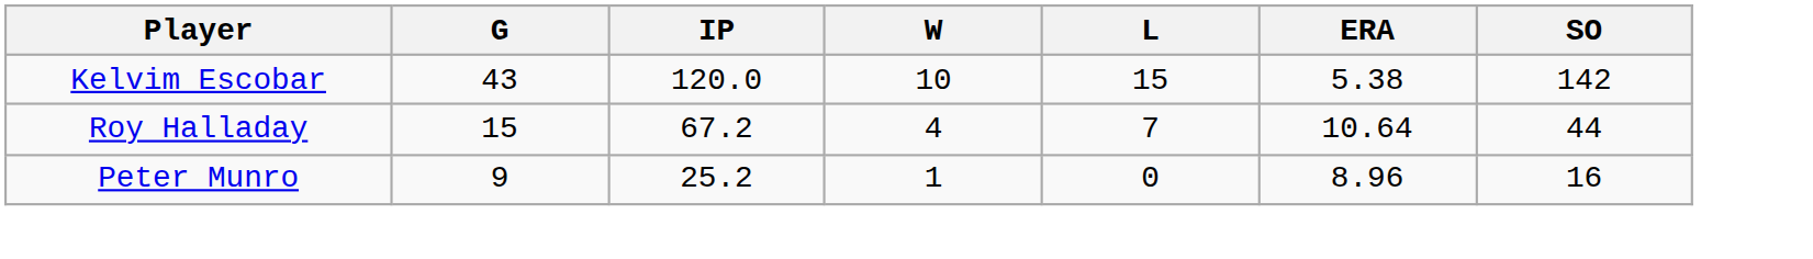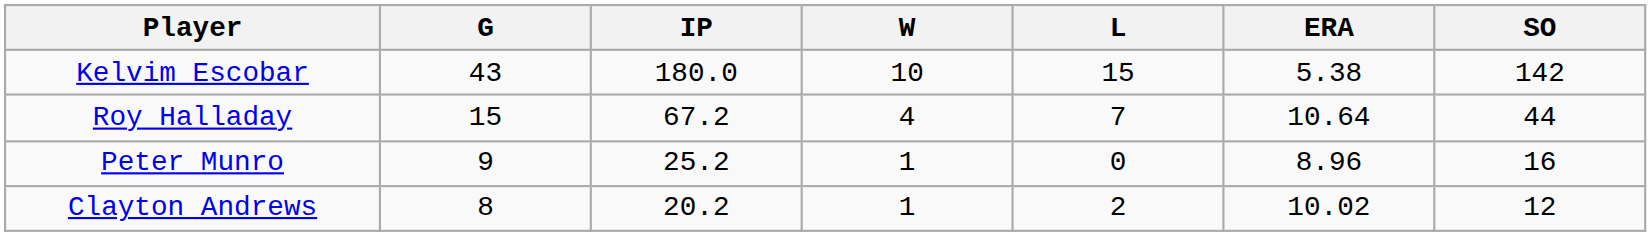Kelvim Escobar | IP: 120.0 -> 180.0
+ row: Clayton Andrews | 8 | 20.2 | 1 | 2 | 10.02 | 12
